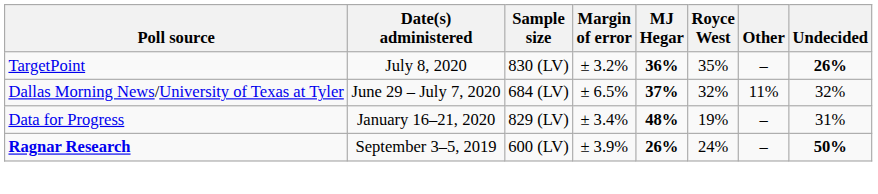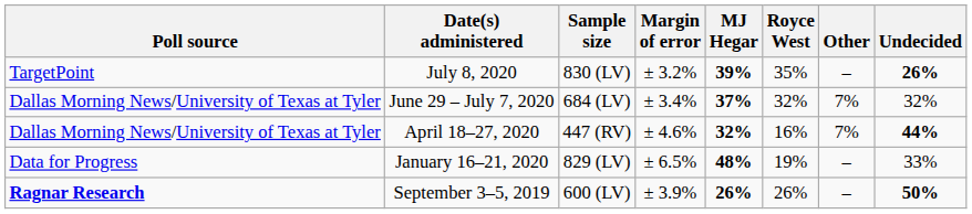July 8, 2020 | MJ Hegar: 36% -> 39%
June 29 – July 7, 2020 | Margin of error: ± 6.5% -> ± 3.4%
June 29 – July 7, 2020 | Other: 11% -> 7%
+ row: Dallas Morning News/University of Texas at Tyler | April 18–27, 2020 | 447 (RV) | ± 4.6% | 32% | 16% | 7% | 44%
January 16–21, 2020 | Margin of error: ± 3.4% -> ± 6.5%
January 16–21, 2020 | Undecided: 31% -> 33%
September 3–5, 2019 | Royce West: 24% -> 26%
